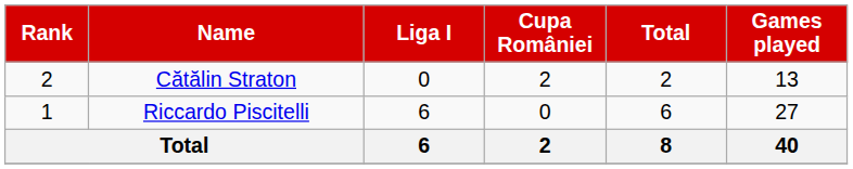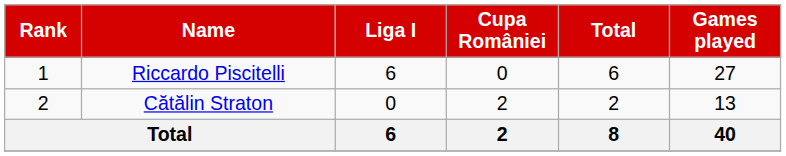rows swapped: Riccardo Piscitelli <-> Cătălin Straton
